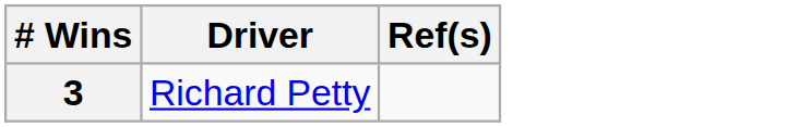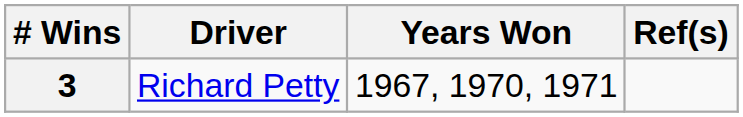+ column: Years Won | 1967, 1970, 1971
